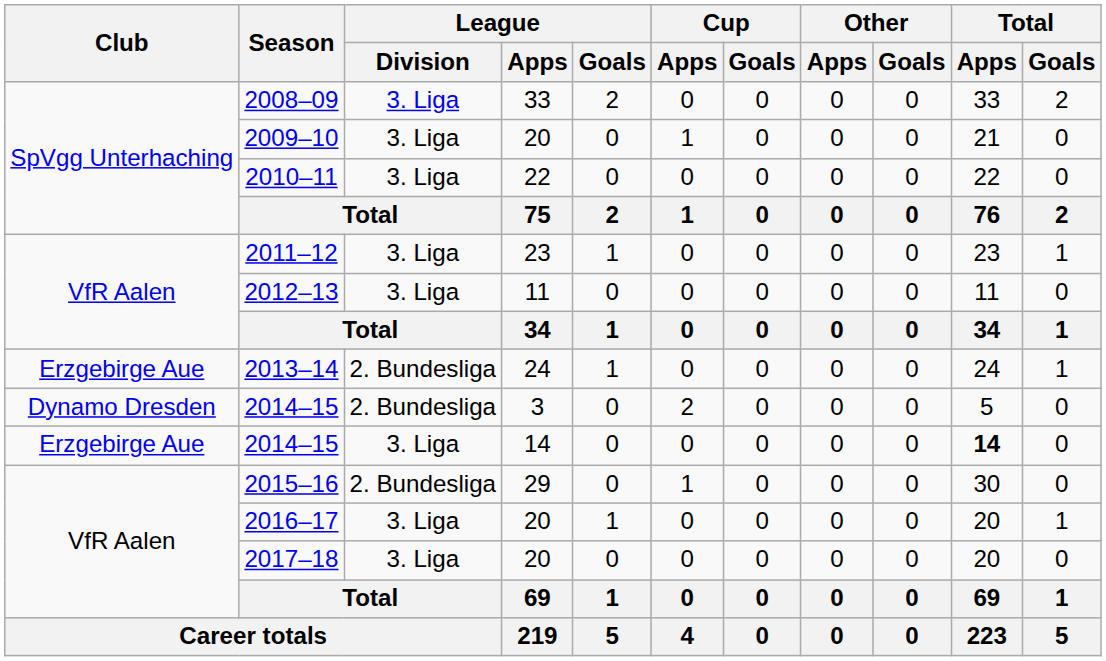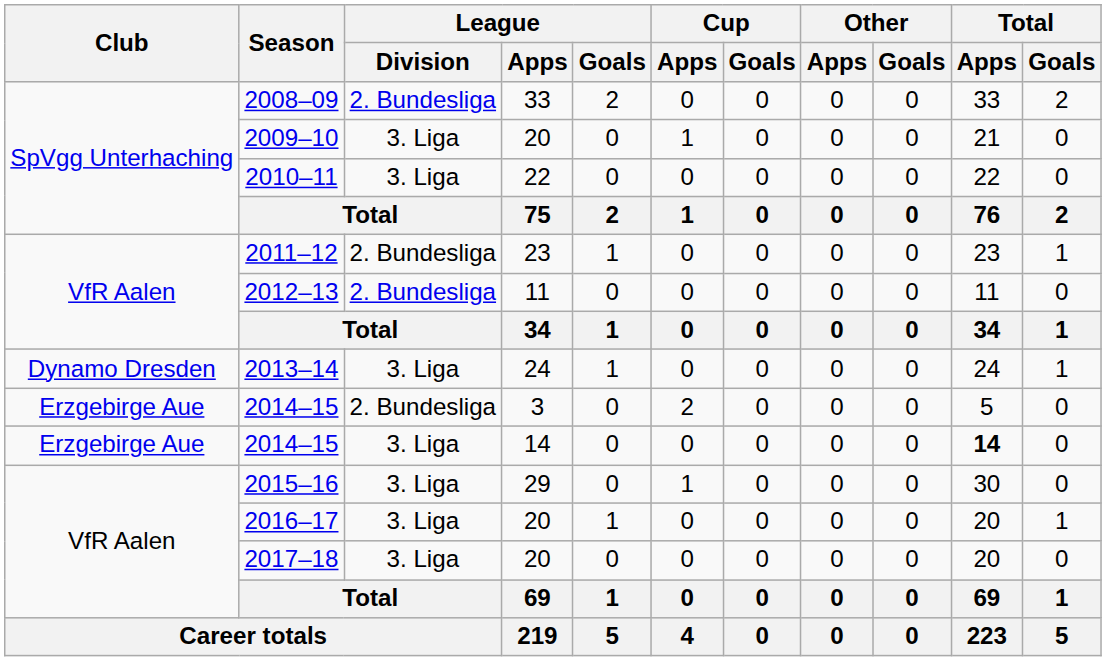2008–09 | League / Division: 3. Liga -> 2. Bundesliga
2011–12 | League / Division: 3. Liga -> 2. Bundesliga
2012–13 | League / Division: 3. Liga -> 2. Bundesliga
2013–14 | Club: Erzgebirge Aue -> Dynamo Dresden
2013–14 | League / Division: 2. Bundesliga -> 3. Liga
2014–15 / 3 | Club: Dynamo Dresden -> Erzgebirge Aue
2015–16 | League / Division: 2. Bundesliga -> 3. Liga
